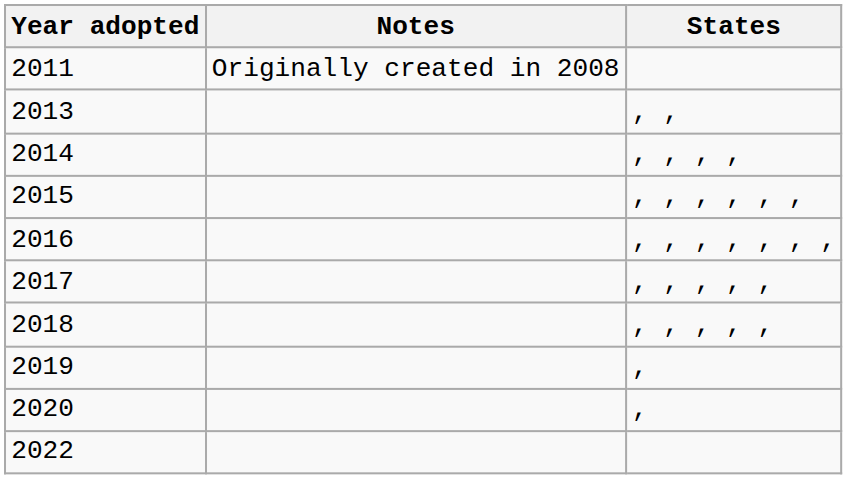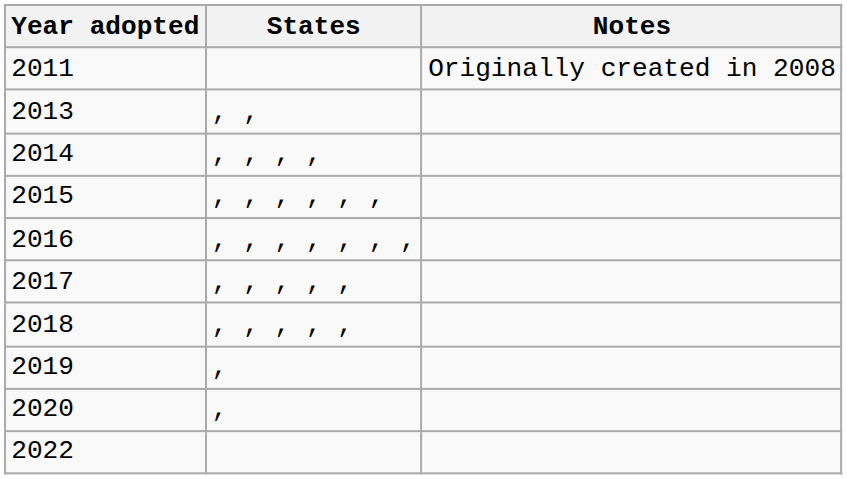columns swapped: States <-> Notes
